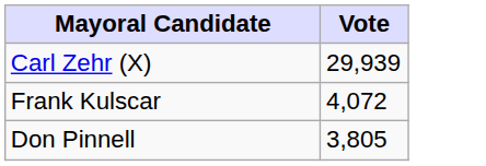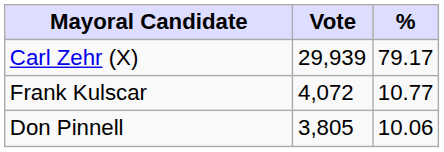+ column: % | 79.17 | 10.77 | 10.06
